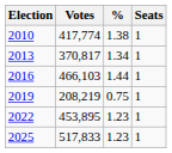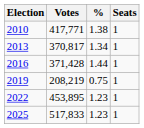2010 | Votes: 417,774 -> 417,771
2016 | Votes: 466,103 -> 371,428
